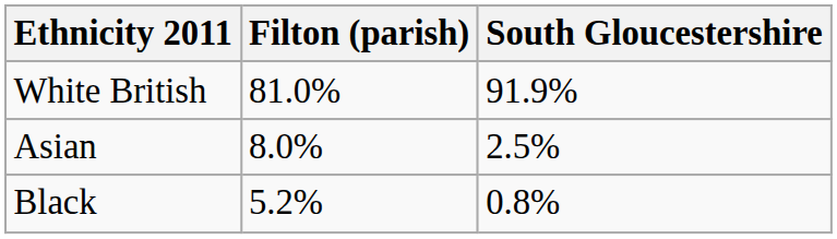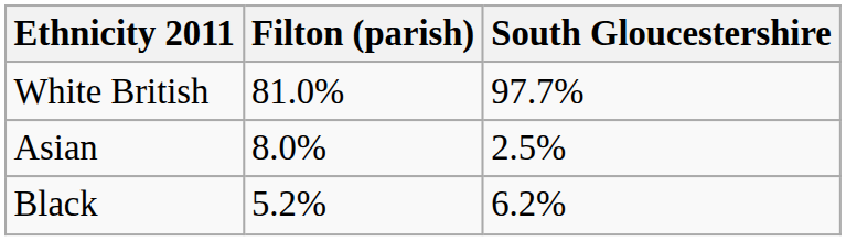White British | South Gloucestershire: 91.9% -> 97.7%
Black | South Gloucestershire: 0.8% -> 6.2%
